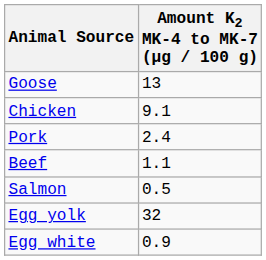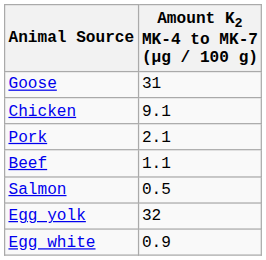Goose | Amount K2 MK-4 to MK-7 (μg / 100 g): 13 -> 31
Pork | Amount K2 MK-4 to MK-7 (μg / 100 g): 2.4 -> 2.1
